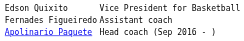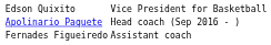rows swapped: Apolinario Paquete <-> Fernades Figueiredo
